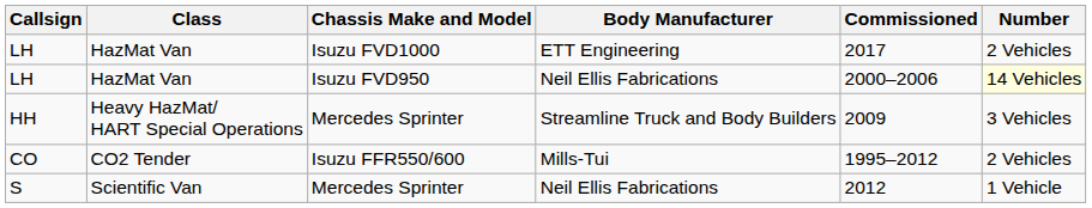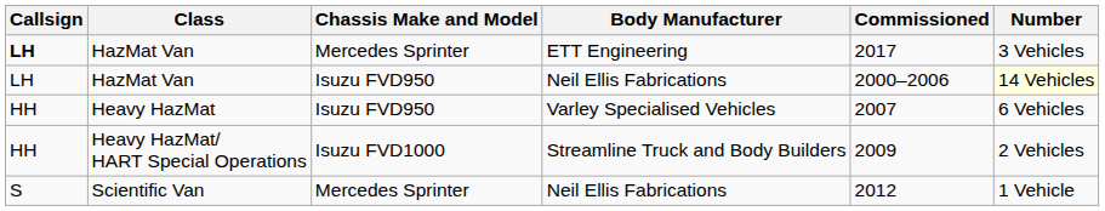HazMat Van / ETT Engineering | Callsign: normal -> bold
HazMat Van / ETT Engineering | Chassis Make and Model: Isuzu FVD1000 -> Mercedes Sprinter
HazMat Van / ETT Engineering | Number: 2 Vehicles -> 3 Vehicles
+ row: HH | Heavy HazMat | Isuzu FVD950 | Varley Specialised Vehicles | 2007 | 6 Vehicles
Heavy HazMat/ HART Special Operations | Chassis Make and Model: Mercedes Sprinter -> Isuzu FVD1000
Heavy HazMat/ HART Special Operations | Number: 3 Vehicles -> 2 Vehicles
- row: CO | CO2 Tender | Isuzu FFR550/600 | Mills-Tui | 1995–2012 | 2 Vehicles
